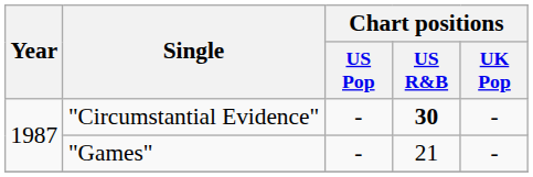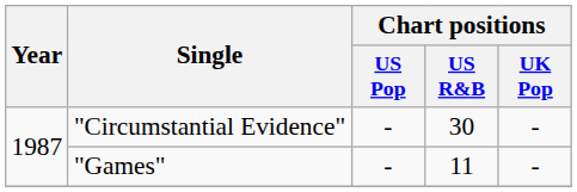"Circumstantial Evidence" | Chart positions / US R&B: bold -> normal
"Games" | Chart positions / US R&B: 21 -> 11
